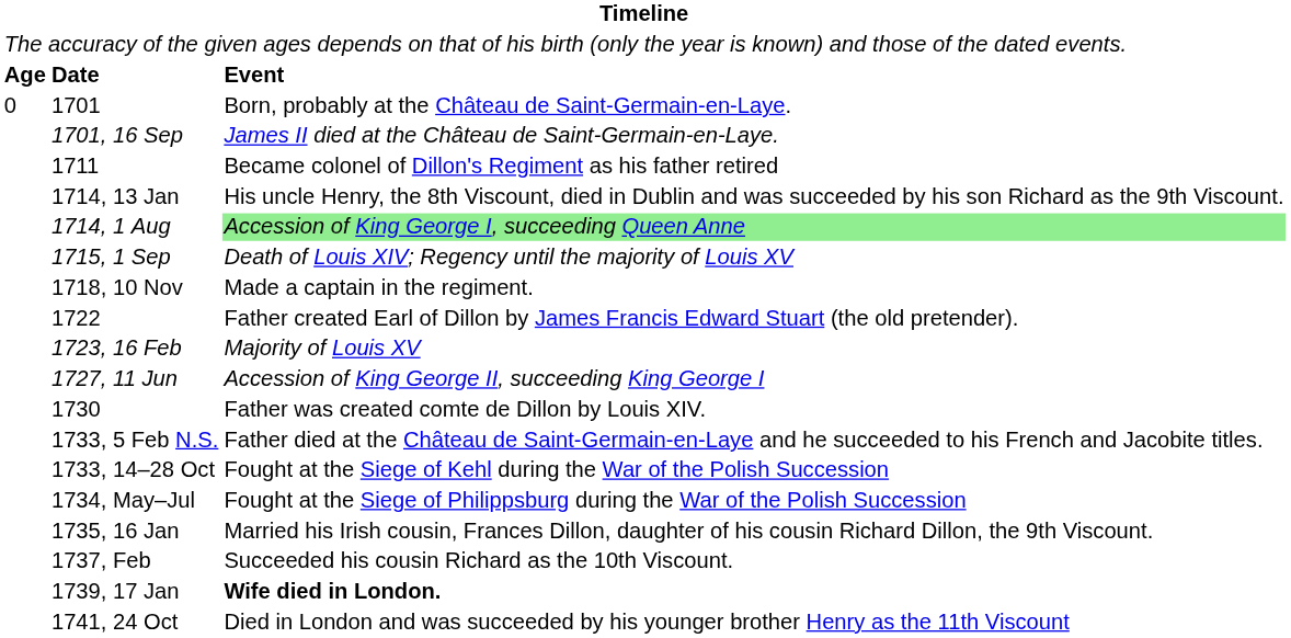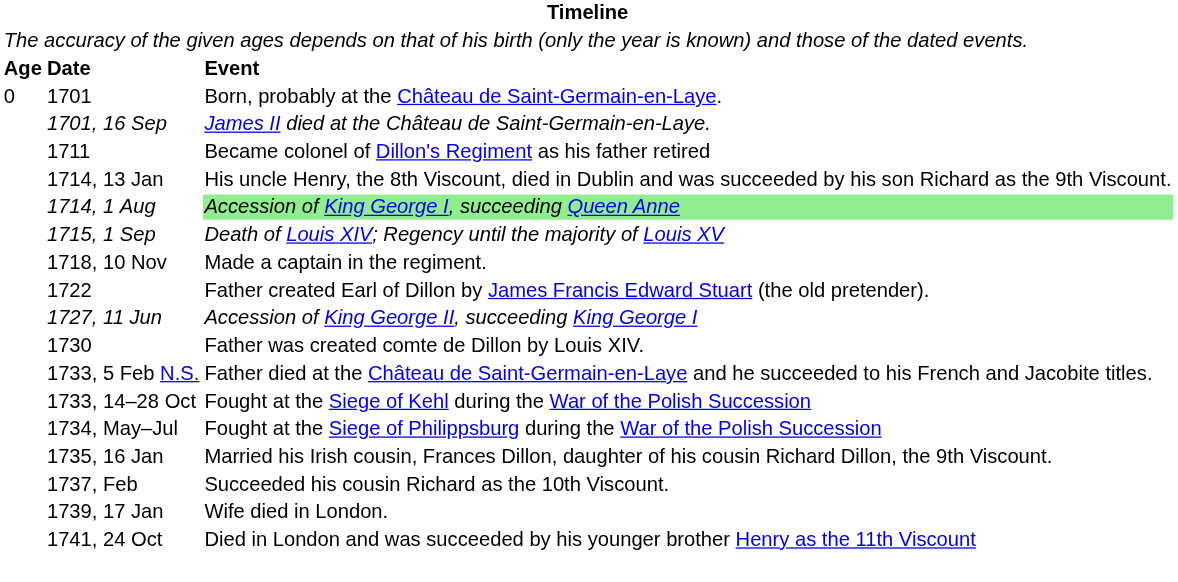- row: 1723, 16 Feb | Majority of Louis XV
1739, 17 Jan | column 3: bold -> normal
